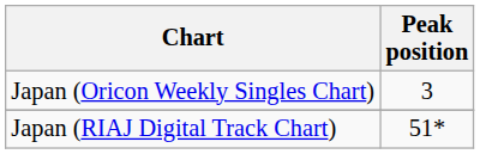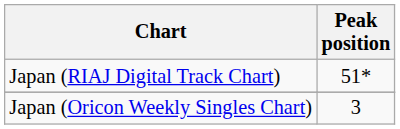rows swapped: Japan (Oricon Weekly Singles Chart) <-> Japan (RIAJ Digital Track Chart)
